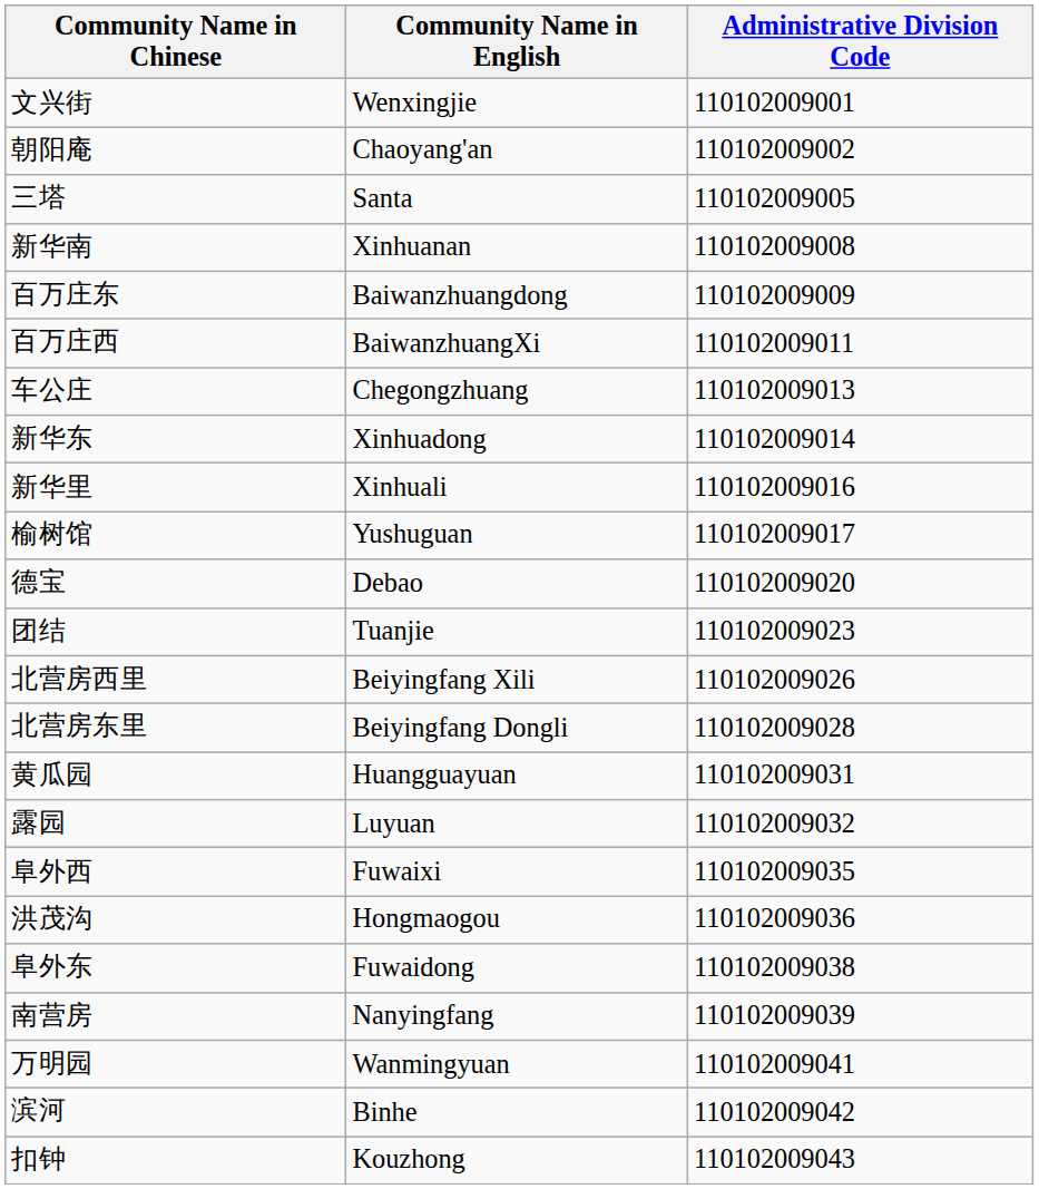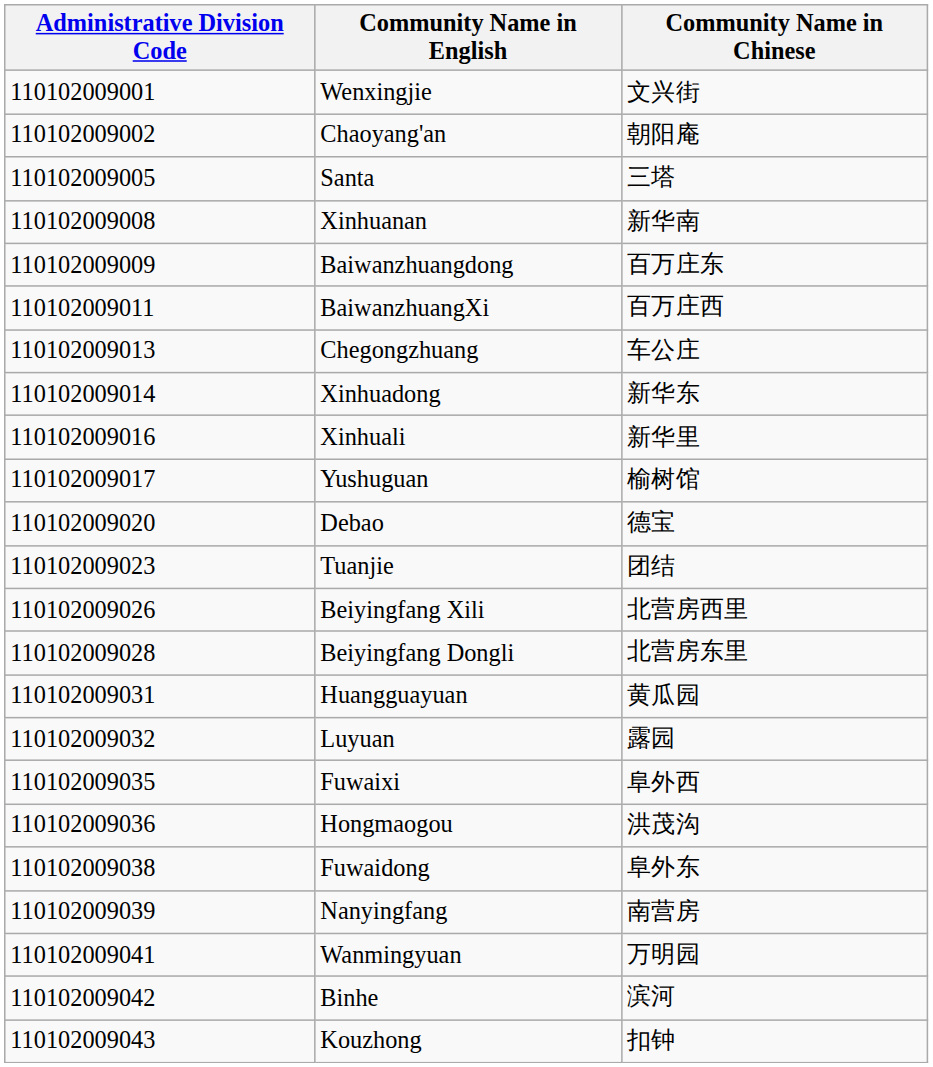columns swapped: Administrative Division Code <-> Community Name in Chinese
